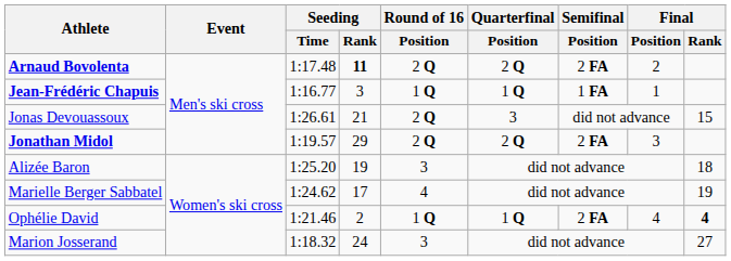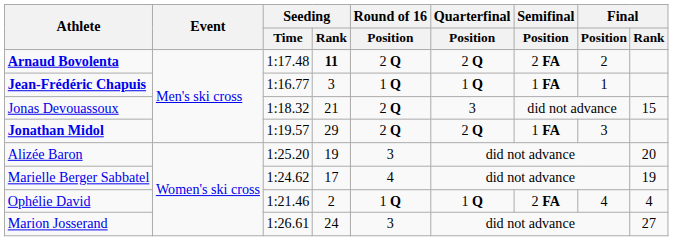Jonas Devouassoux | Seeding / Time: 1:26.61 -> 1:18.32
Jonathan Midol | Semifinal / Position: 2 FA -> 1 FA
Alizée Baron | Final / Rank: 18 -> 20
Ophélie David | Final / Rank: bold -> normal
Marion Josserand | Seeding / Time: 1:18.32 -> 1:26.61
